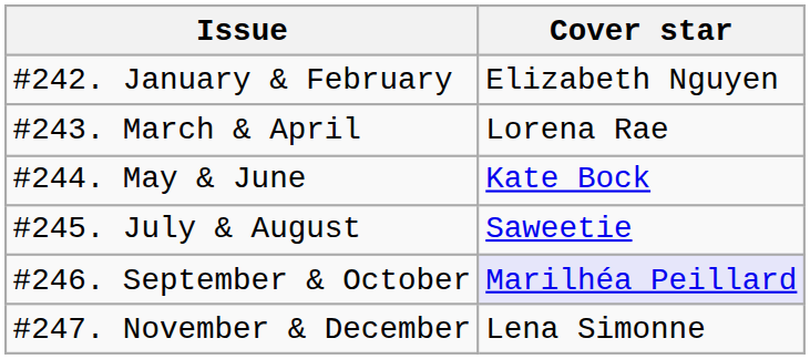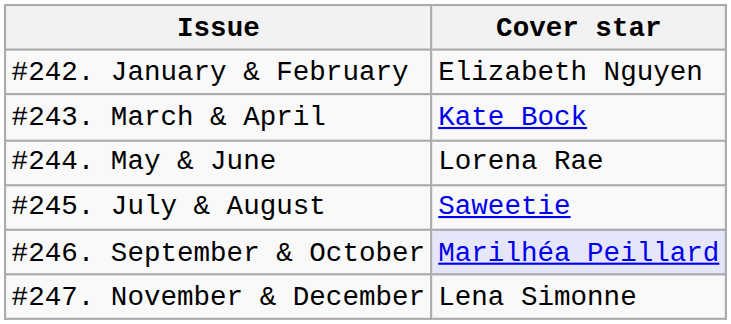#243. March & April | Cover star: Lorena Rae -> Kate Bock
#244. May & June | Cover star: Kate Bock -> Lorena Rae
